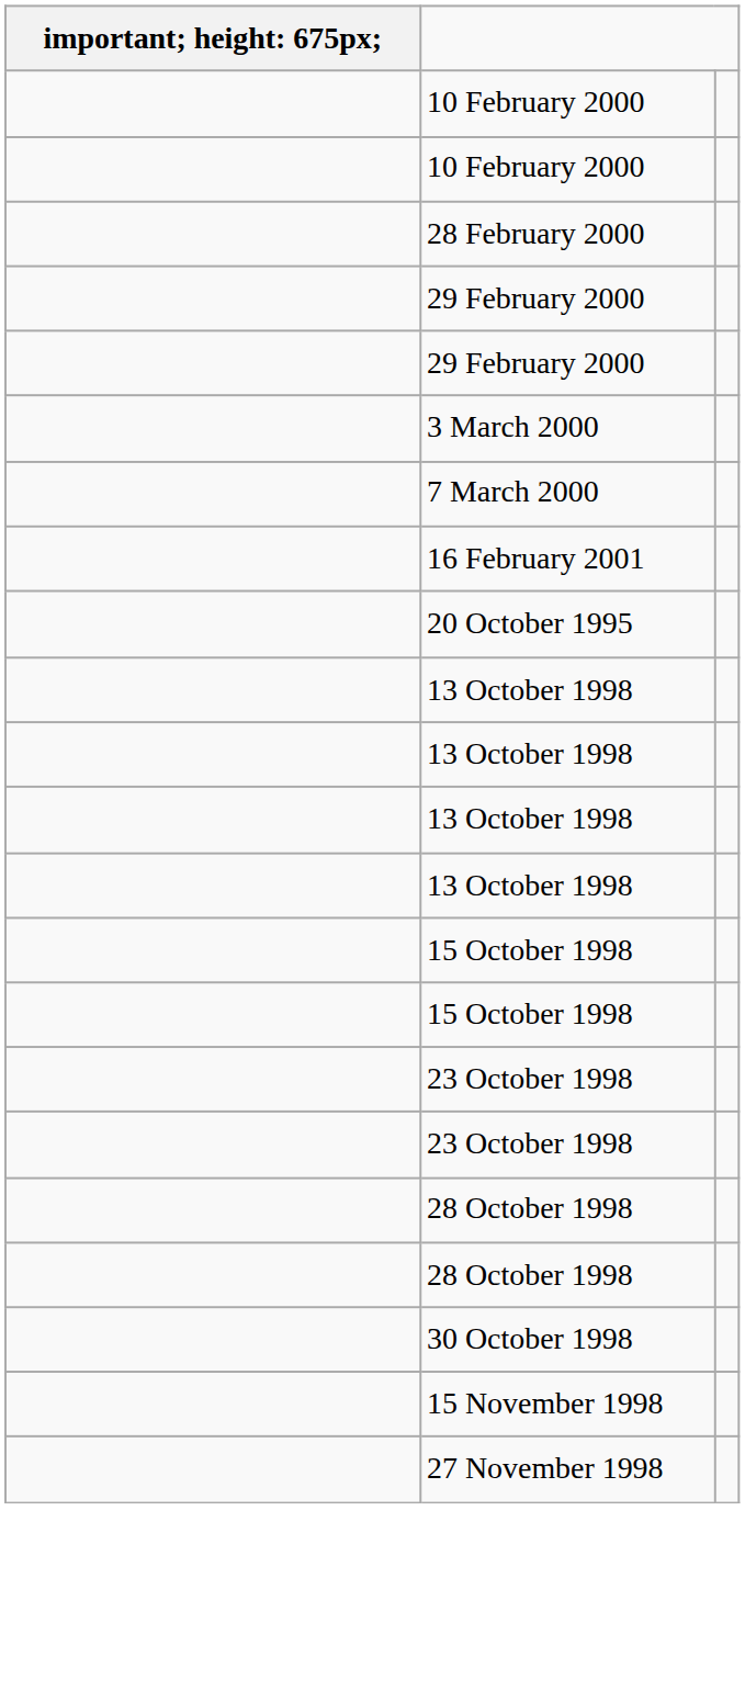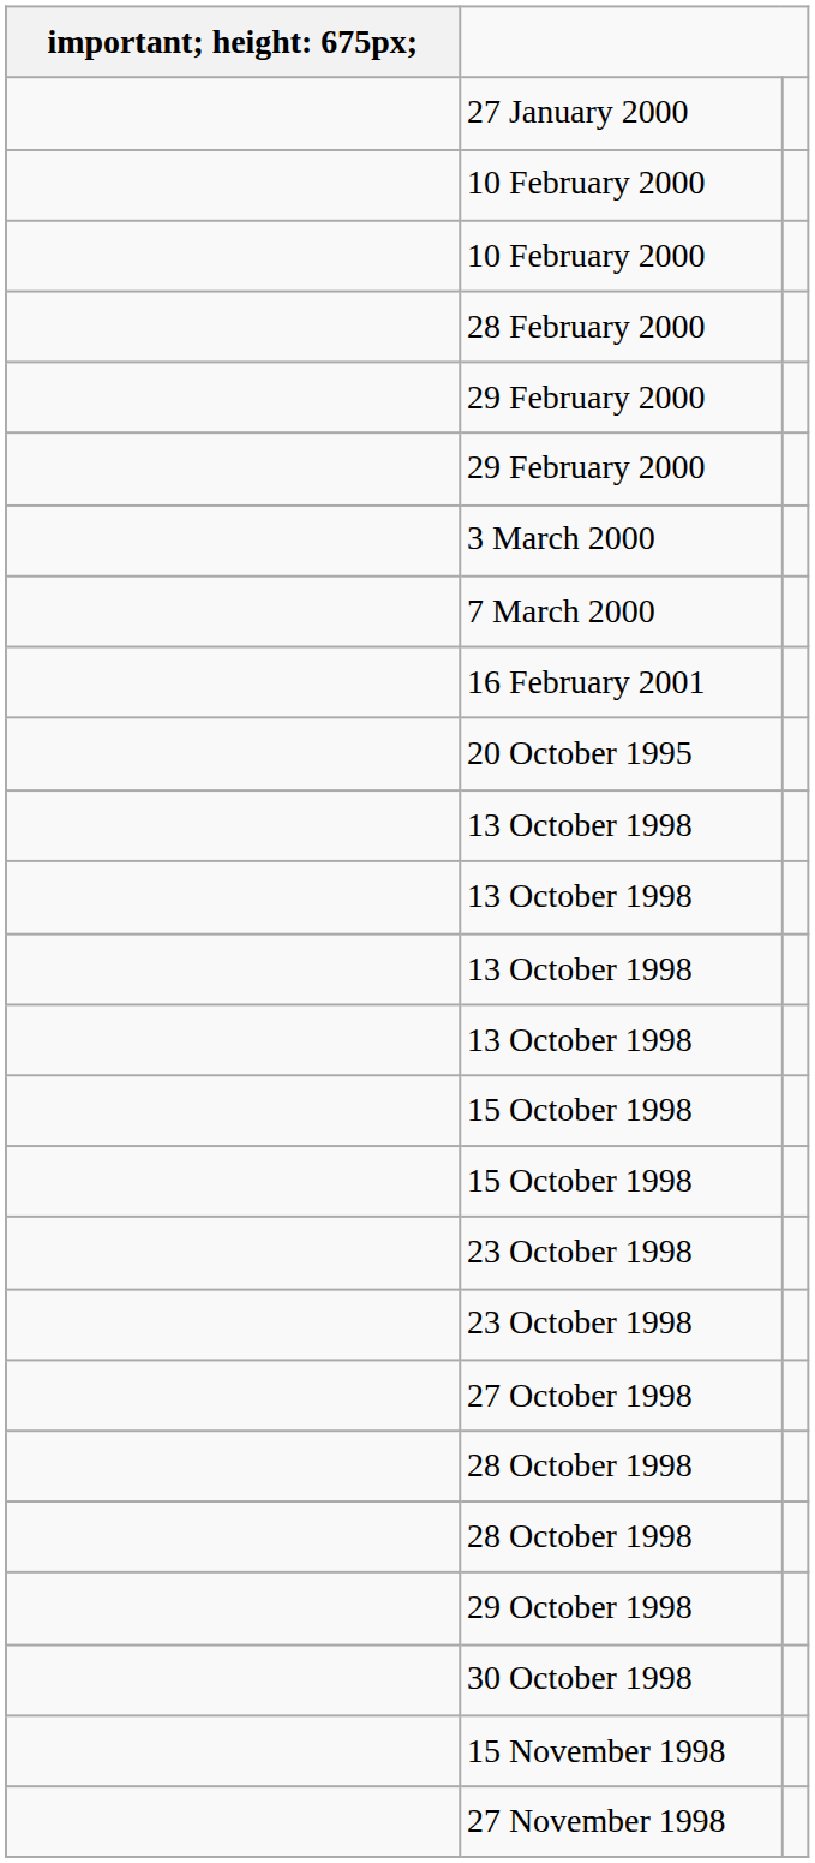+ row: 27 January 2000
+ row: 27 October 1998
+ row: 29 October 1998
